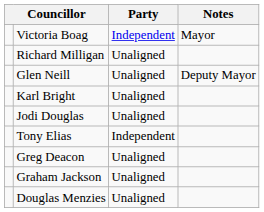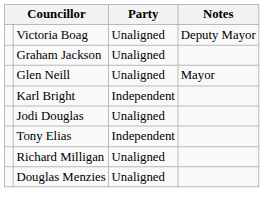Victoria Boag | Party: Independent -> Unaligned
Victoria Boag | Notes: Mayor -> Deputy Mayor
rows swapped: Graham Jackson <-> Richard Milligan
Glen Neill | Notes: Deputy Mayor -> Mayor
Karl Bright | Party: Unaligned -> Independent
- row: Greg Deacon | Unaligned
